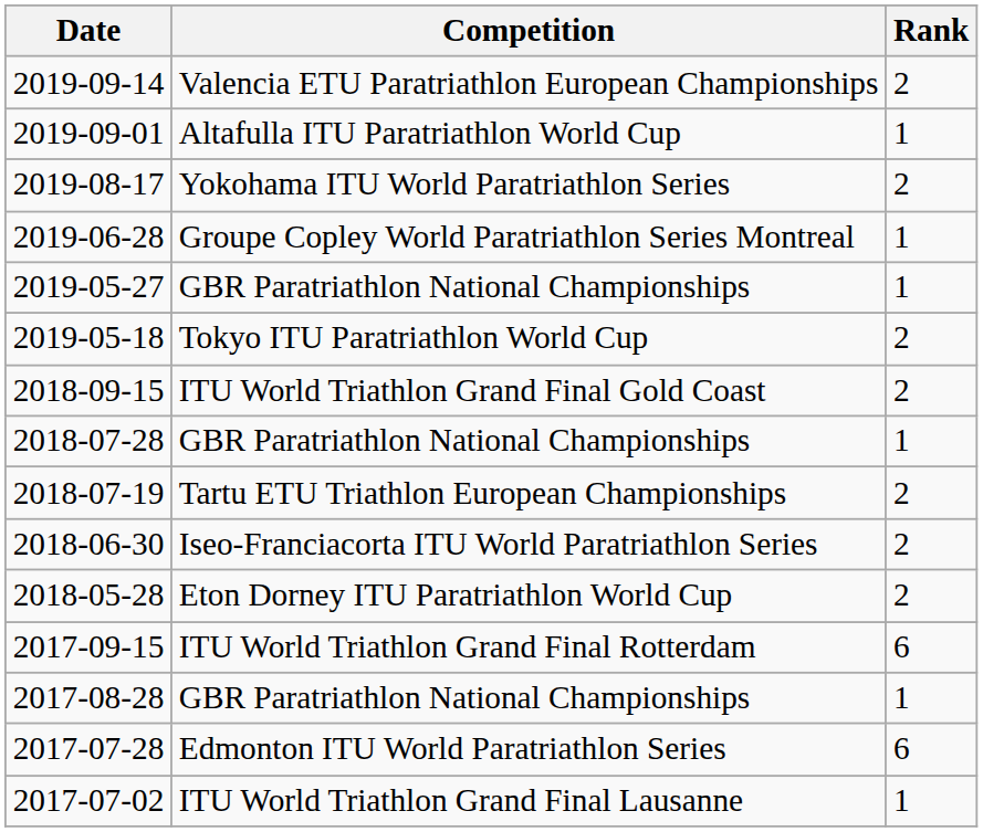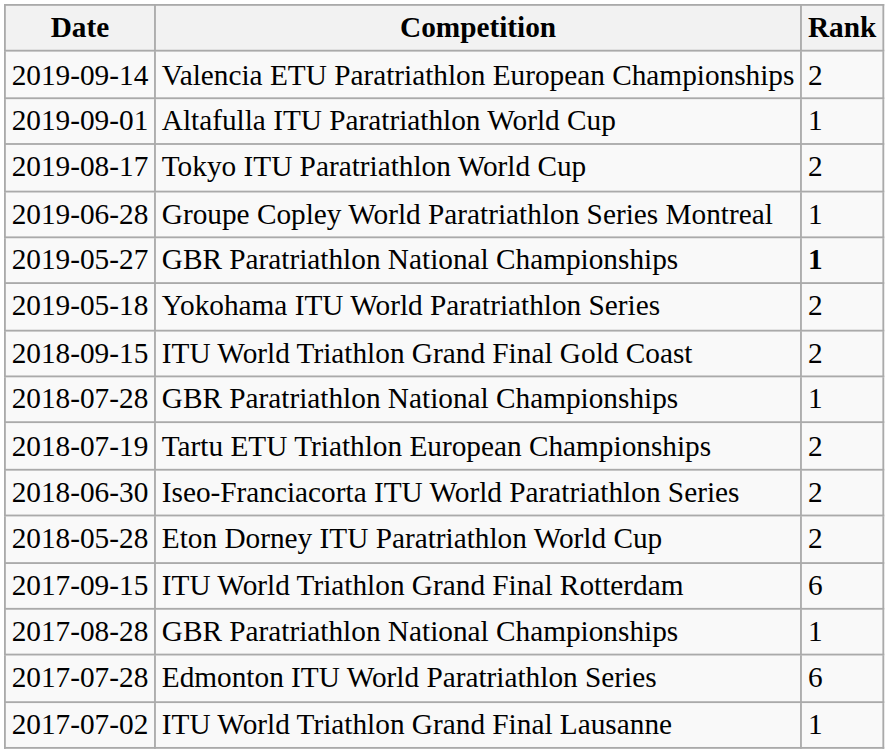2019-08-17 | Competition: Yokohama ITU World Paratriathlon Series -> Tokyo ITU Paratriathlon World Cup
2019-05-27 | Rank: normal -> bold
2019-05-18 | Competition: Tokyo ITU Paratriathlon World Cup -> Yokohama ITU World Paratriathlon Series
